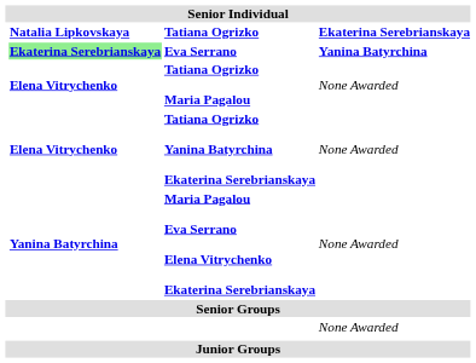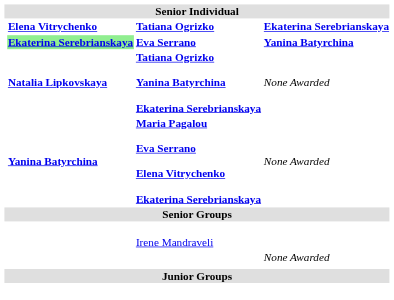Tatiana Ogrizko | column 2: Natalia Lipkovskaya -> Elena Vitrychenko
- row: Elena Vitrychenko | Tatiana Ogrizko Maria Pagalou | None Awarded
Tatiana Ogrizko Yanina Batyrchina Ekaterina Serebrianskaya | column 2: Elena Vitrychenko -> Natalia Lipkovskaya
+ row: Irene Mandraveli
